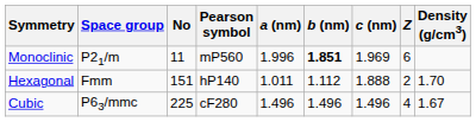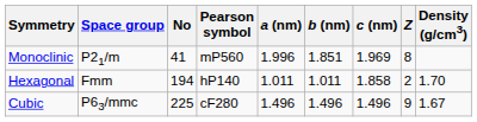Monoclinic | No: 11 -> 41
Monoclinic | b (nm): bold -> normal
Monoclinic | Z: 6 -> 8
Hexagonal | No: 151 -> 194
Hexagonal | b (nm): 1.112 -> 1.011
Hexagonal | c (nm): 1.888 -> 1.858
Cubic | Z: 4 -> 9
